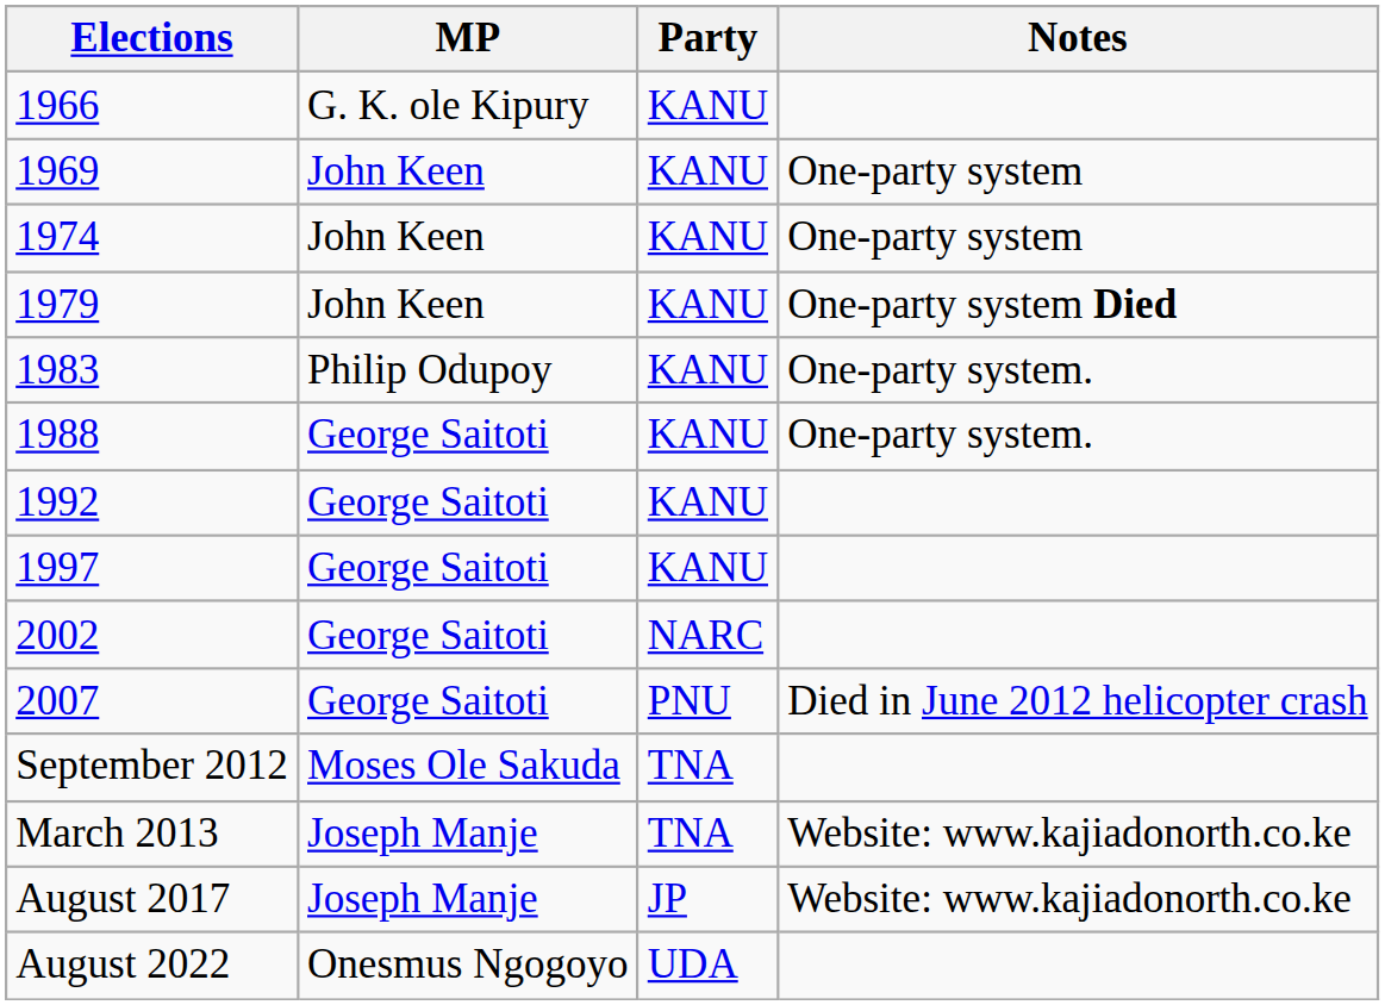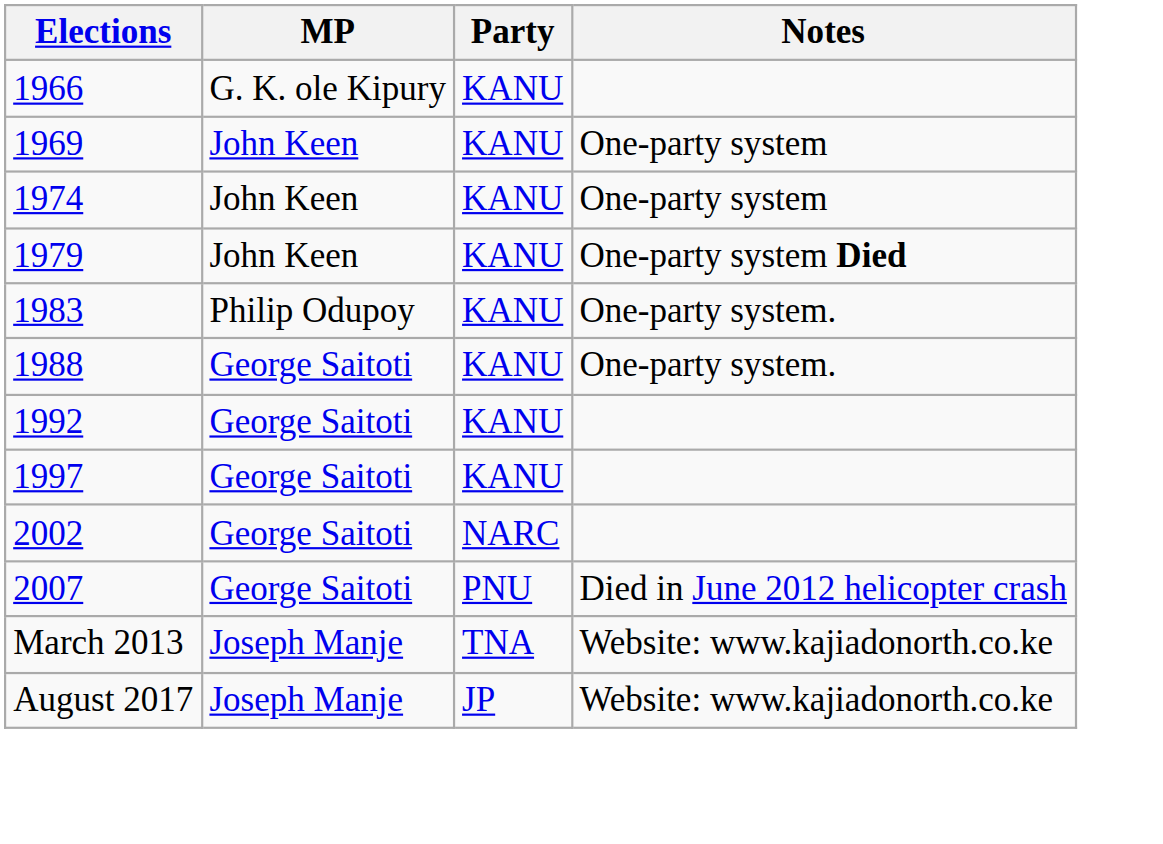- row: September 2012 | Moses Ole Sakuda | TNA
- row: August 2022 | Onesmus Ngogoyo | UDA
